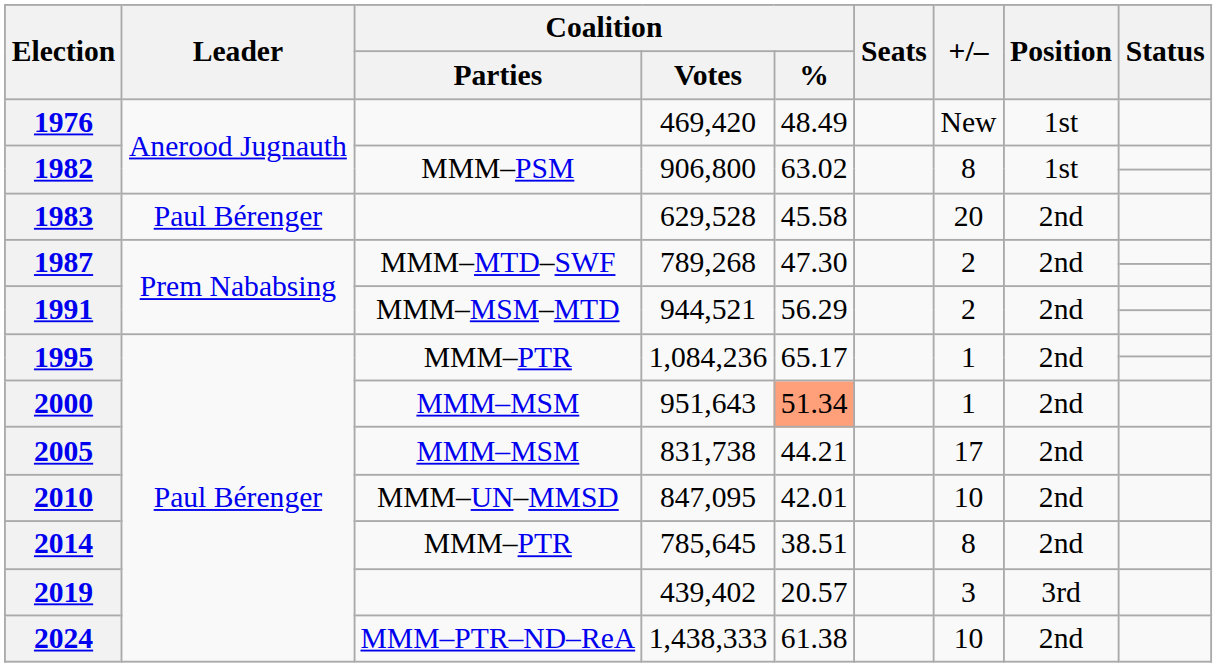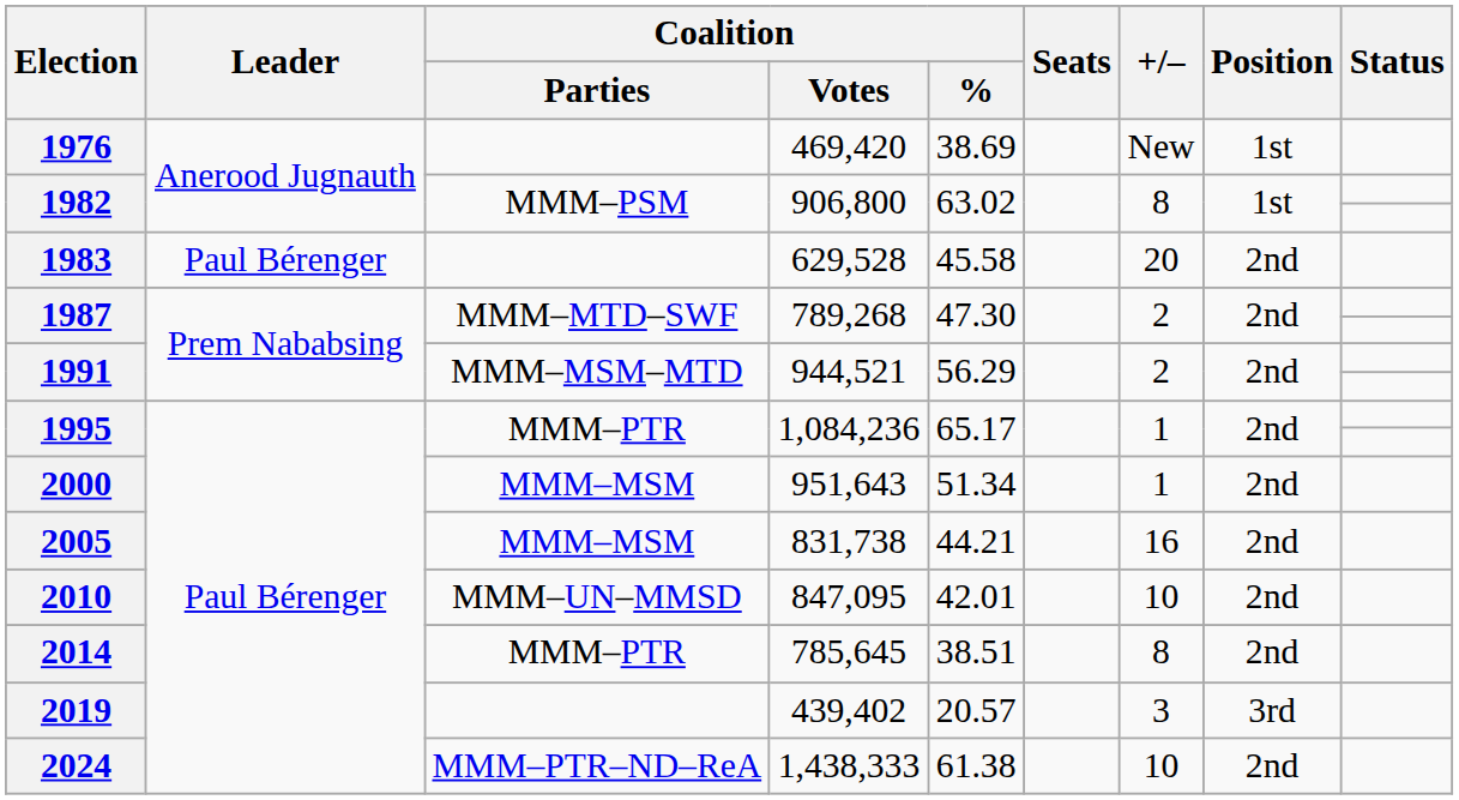1976 | Coalition / %: 48.49 -> 38.69
2000 | Coalition / %: lightsalmon background -> no background
2005 | +/–: 17 -> 16
